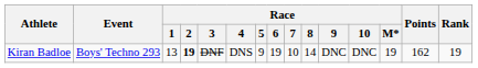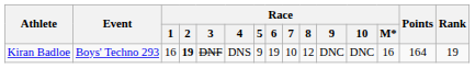Kiran Badloe | Race / 1: 13 -> 16
Kiran Badloe | Race / 8: 14 -> 12
Kiran Badloe | Race / M*: 19 -> 16
Kiran Badloe | Points: 162 -> 164
